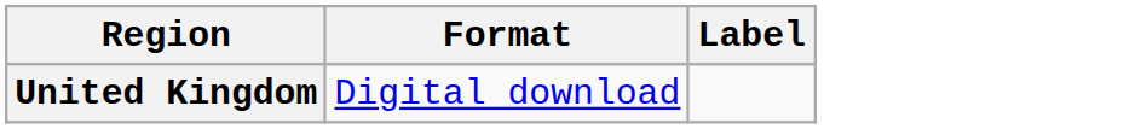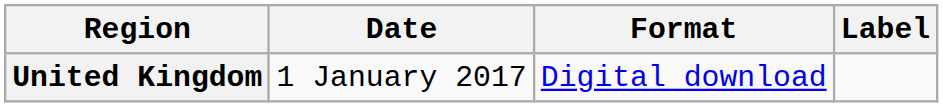+ column: Date | 1 January 2017
